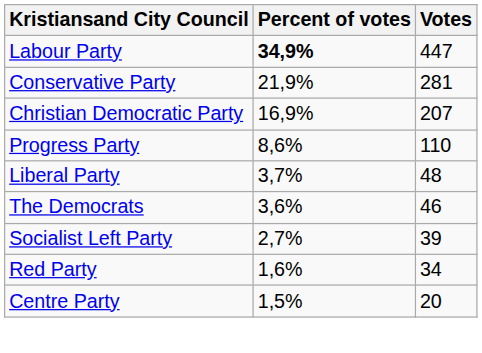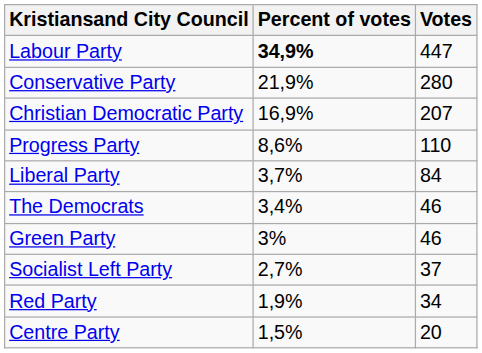Conservative Party | Votes: 281 -> 280
Liberal Party | Votes: 48 -> 84
The Democrats | Percent of votes: 3,6% -> 3,4%
+ row: Green Party | 3% | 46
Socialist Left Party | Votes: 39 -> 37
Red Party | Percent of votes: 1,6% -> 1,9%
